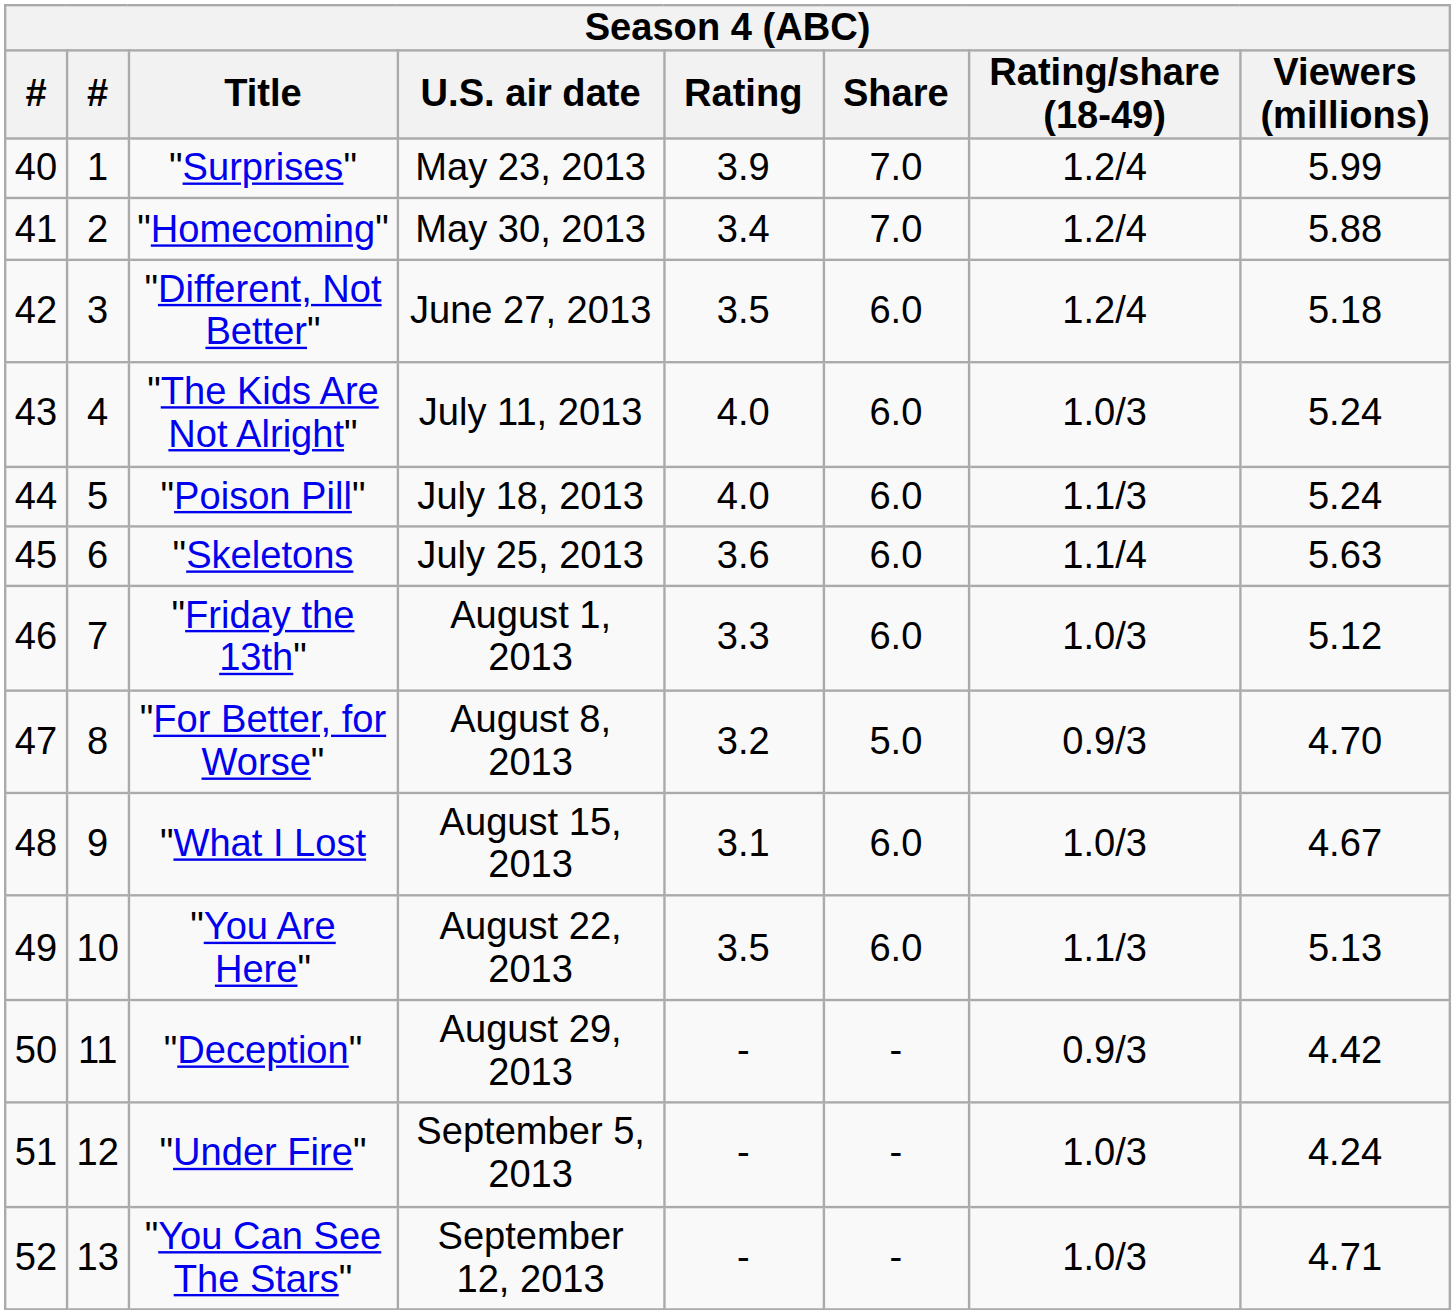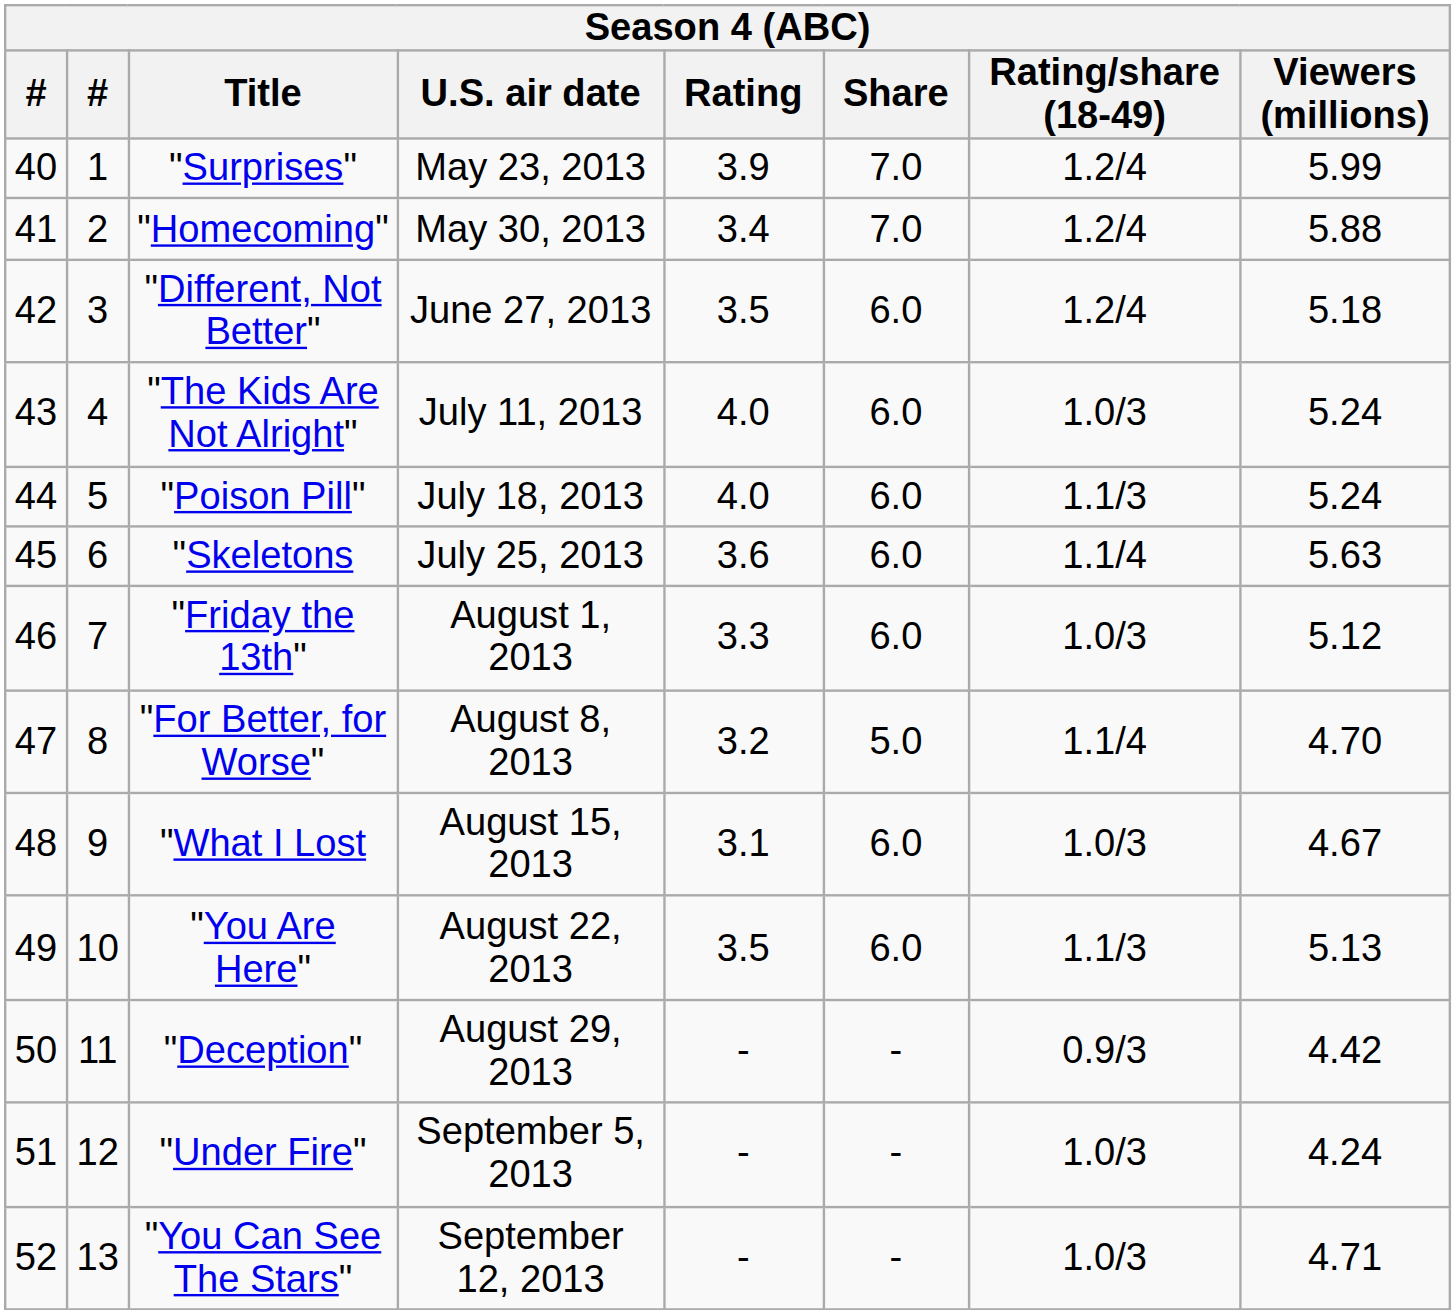"For Better, for Worse" | Rating/share (18-49): 0.9/3 -> 1.1/4
